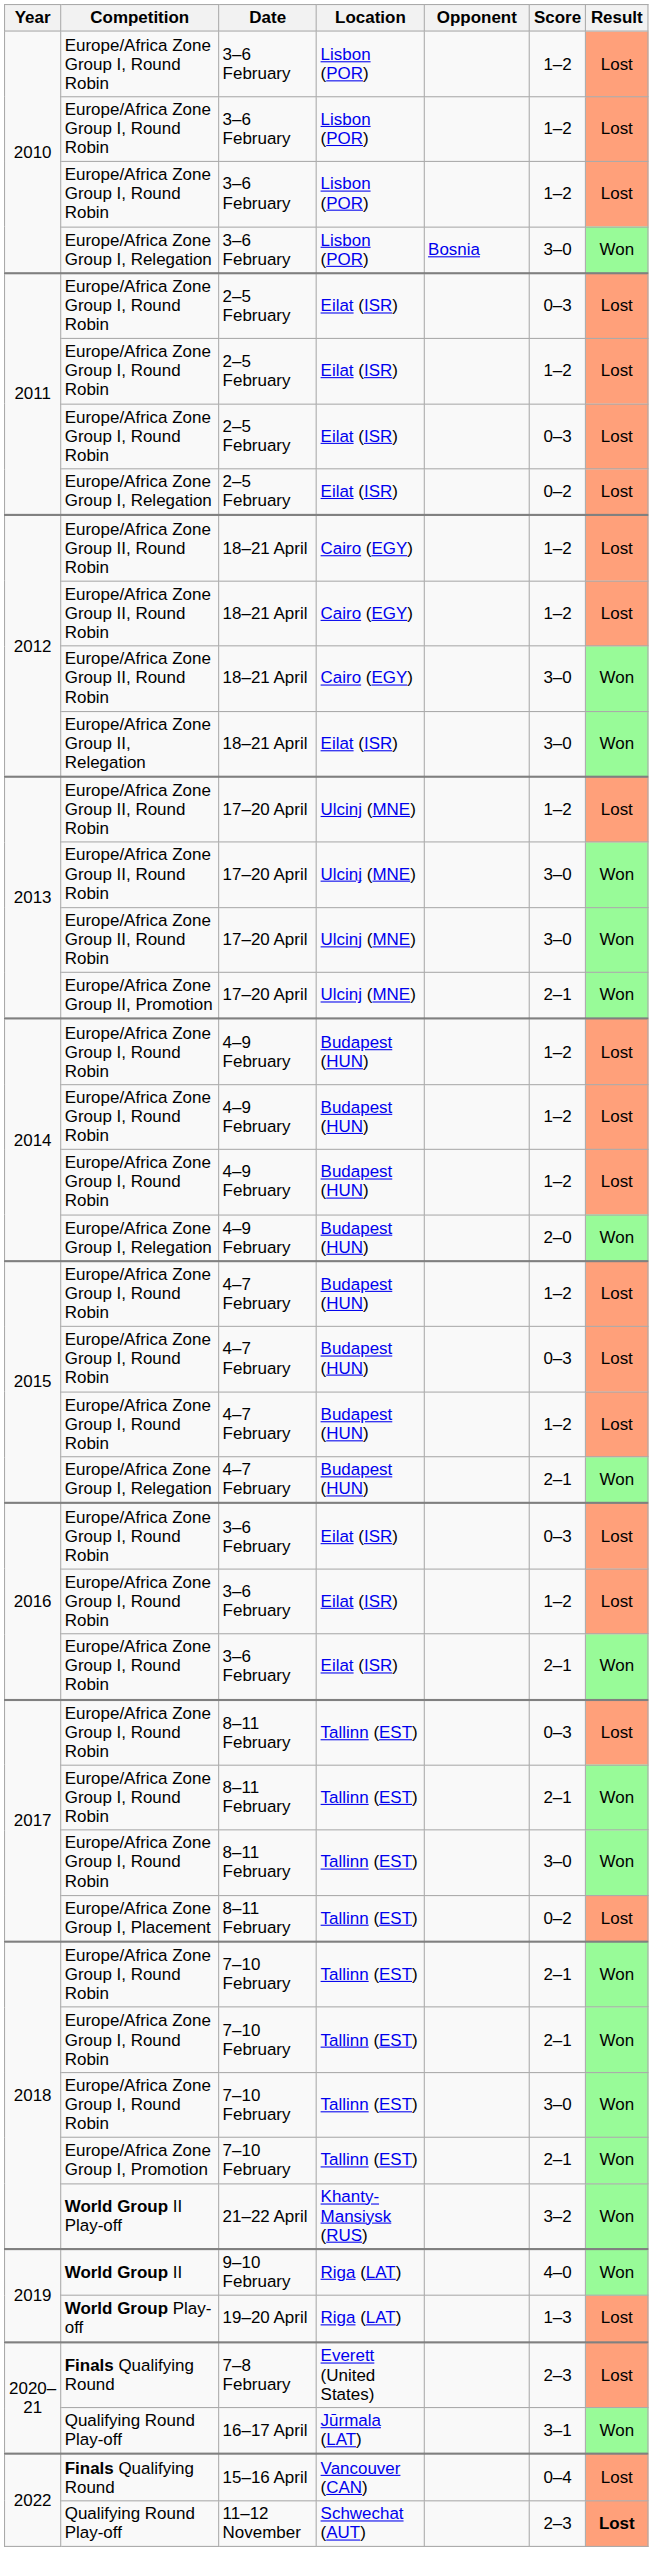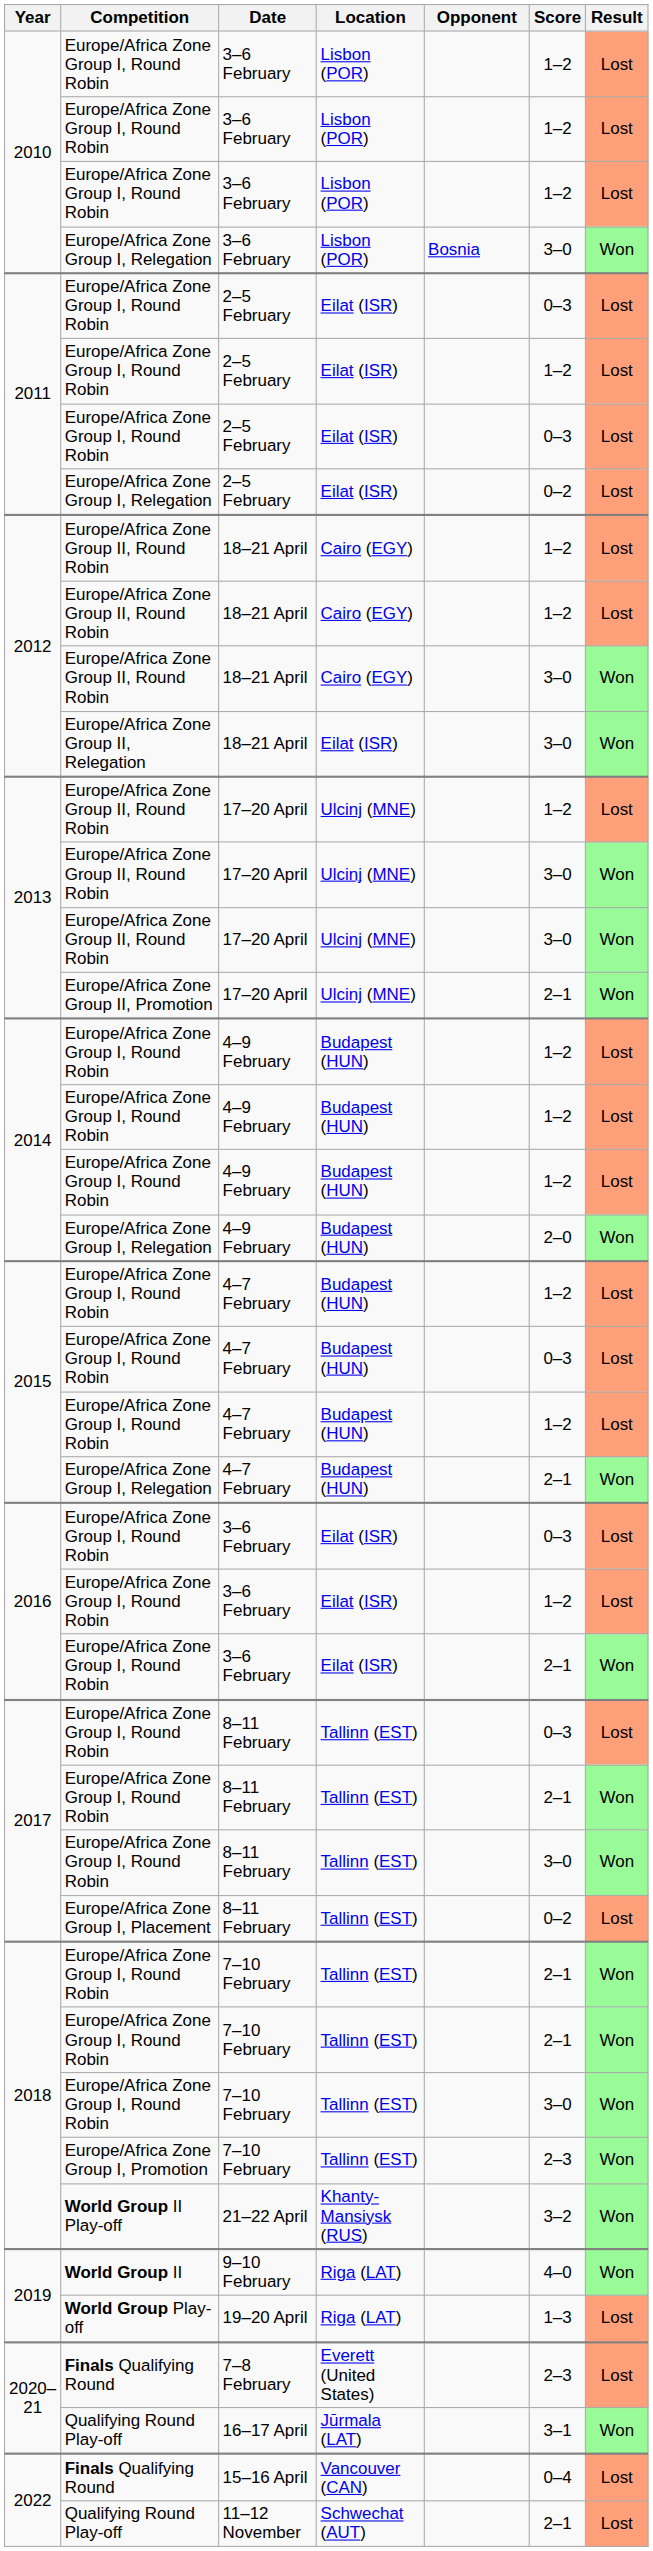Europe/Africa Zone Group I, Promotion / 7–10 February | Score: 2–1 -> 2–3
11–12 November | Score: 2–3 -> 2–1
11–12 November | Result: bold -> normal
